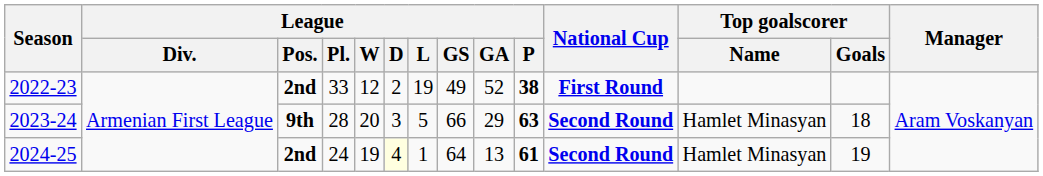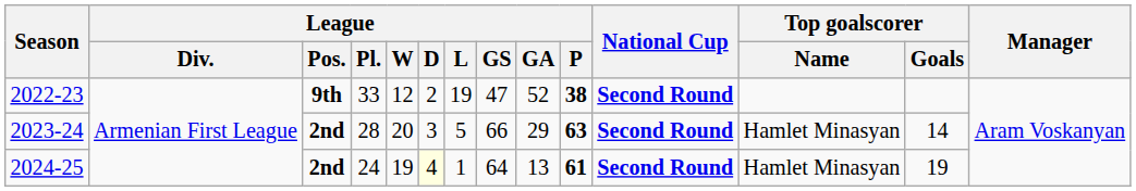2022-23 | League / Pos.: 2nd -> 9th
2022-23 | League / GS: 49 -> 47
2022-23 | National Cup: First Round -> Second Round
2023-24 | League / Pos.: 9th -> 2nd
2023-24 | Top goalscorer / Goals: 18 -> 14
